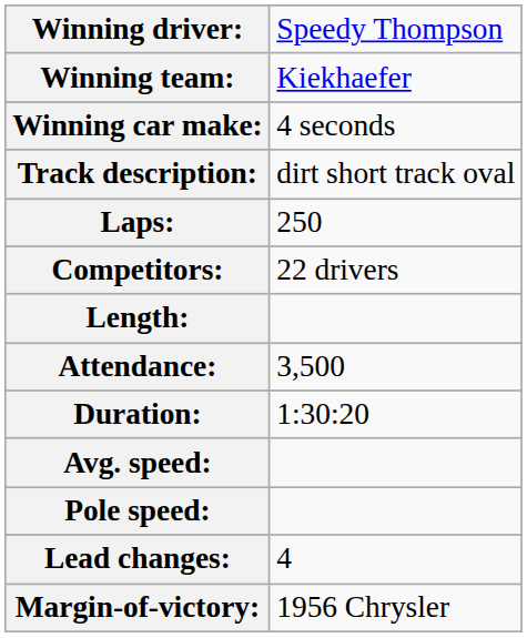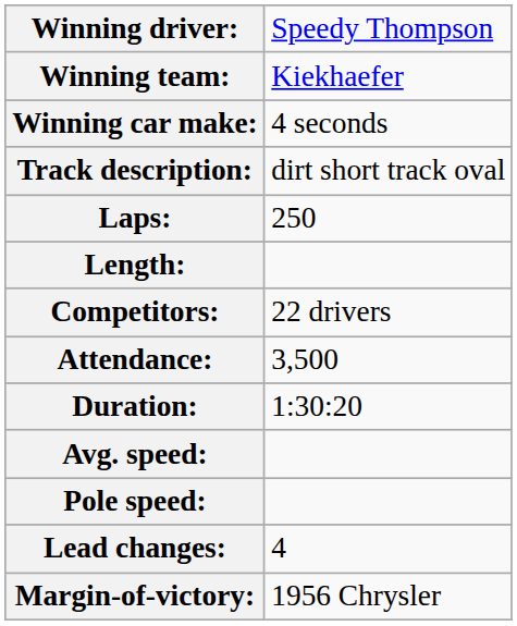rows swapped: Length: <-> Competitors:
